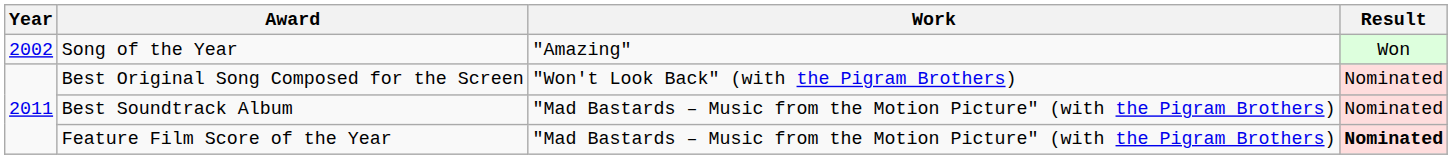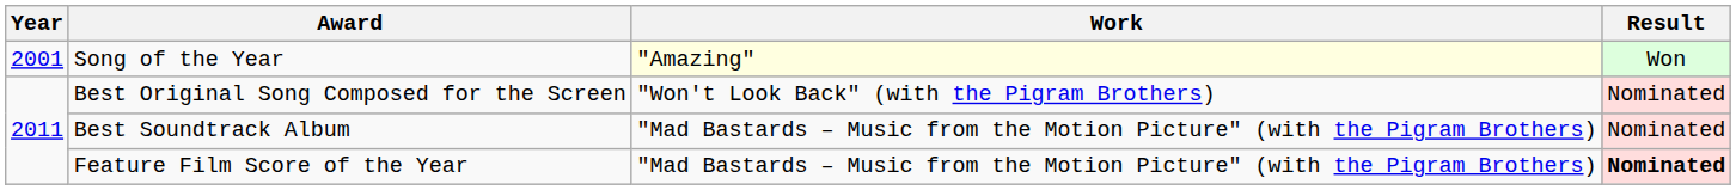Song of the Year | Year: 2002 -> 2001
Song of the Year | Work: no background -> lightyellow background
